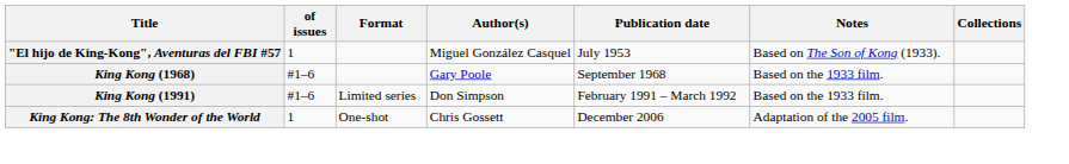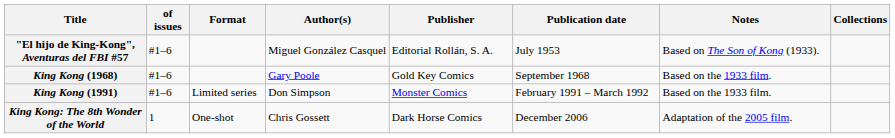+ column: Publisher | Editorial Rollán, S. A. | Gold Key Comics | Monster Comics | Dark Horse Comics
"El hijo de King-Kong", Aventuras del FBI #57 | of issues: 1 -> #1–6
